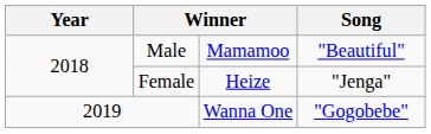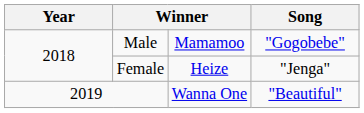Male | Song: "Beautiful" -> "Gogobebe"
2019 | Song: "Gogobebe" -> "Beautiful"
